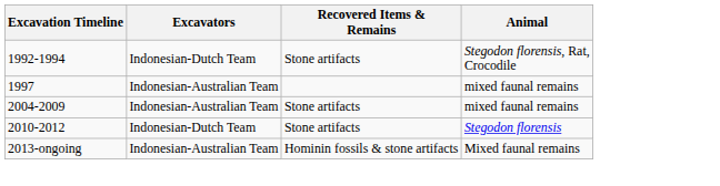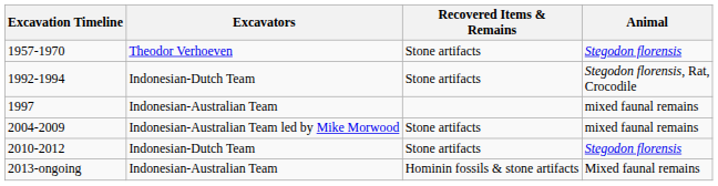+ row: 1957-1970 | Theodor Verhoeven | Stone artifacts | Stegodon florensis
2004-2009 | Excavators: Indonesian-Australian Team -> Indonesian-Australian Team led by Mike Morwood
